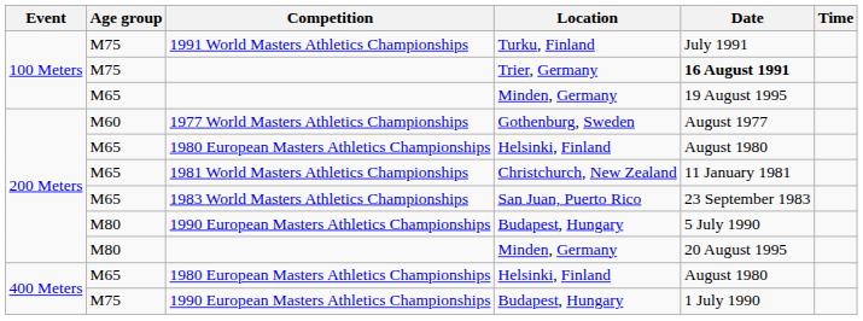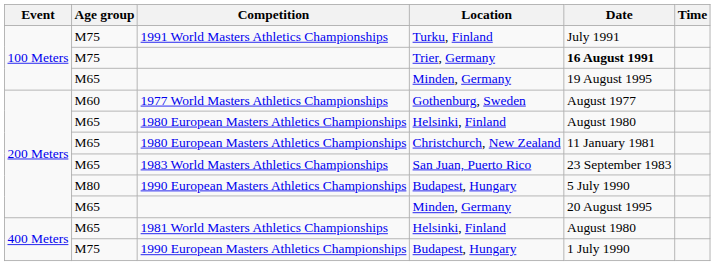Christchurch, New Zealand | Competition: 1981 World Masters Athletics Championships -> 1980 European Masters Athletics Championships
200 Meters / Minden, Germany | Age group: M80 -> M65
400 Meters / Helsinki, Finland | Competition: 1980 European Masters Athletics Championships -> 1981 World Masters Athletics Championships
